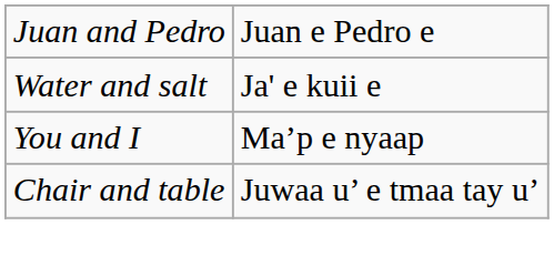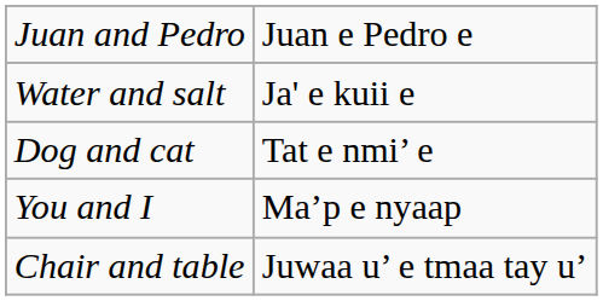+ row: Dog and cat | Tat e nmi’ e
